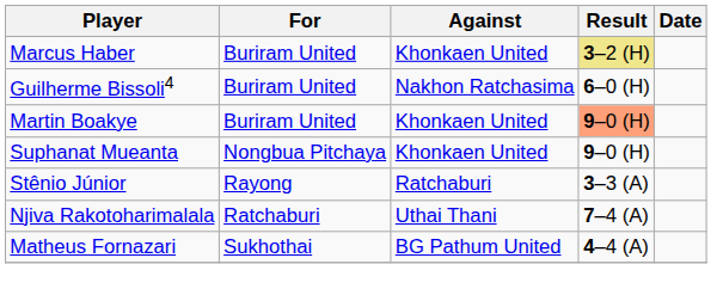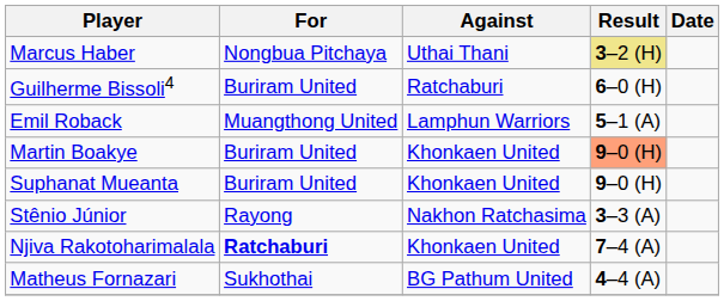Marcus Haber | For: Buriram United -> Nongbua Pitchaya
Marcus Haber | Against: Khonkaen United -> Uthai Thani
Guilherme Bissoli4 | Against: Nakhon Ratchasima -> Ratchaburi
+ row: Emil Roback | Muangthong United | Lamphun Warriors | 5–1 (A)
Suphanat Mueanta | For: Nongbua Pitchaya -> Buriram United
Stênio Júnior | Against: Ratchaburi -> Nakhon Ratchasima
Njiva Rakotoharimalala | For: normal -> bold
Njiva Rakotoharimalala | Against: Uthai Thani -> Khonkaen United
